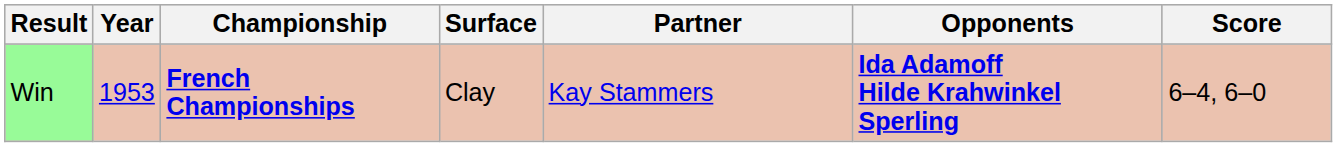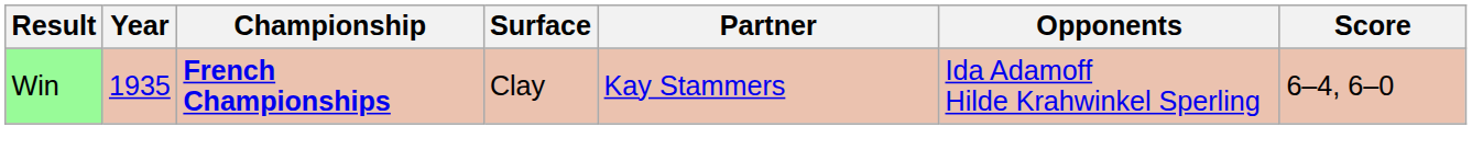Win | Year: 1953 -> 1935
Win | Opponents: bold -> normal
